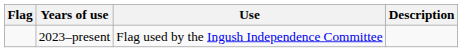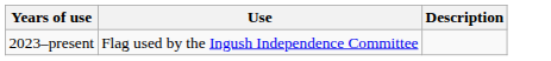- column: Flag
